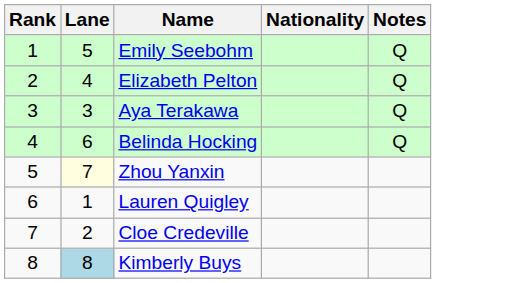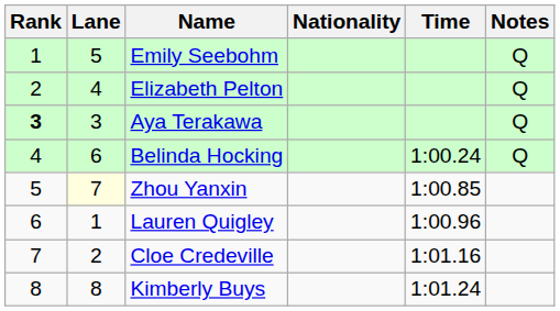+ column: Time | 1:00.24 | 1:00.85 | 1:00.96 | 1:01.16 | 1:01.24
Aya Terakawa | Rank: normal -> bold
Kimberly Buys | Lane: lightblue background -> no background
